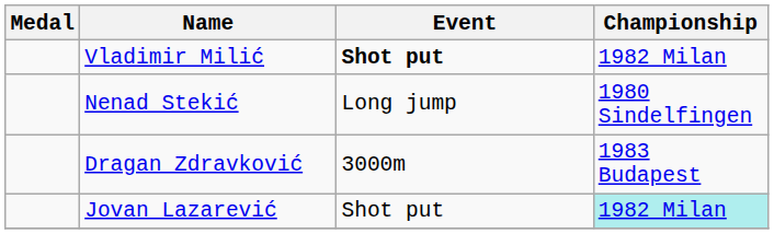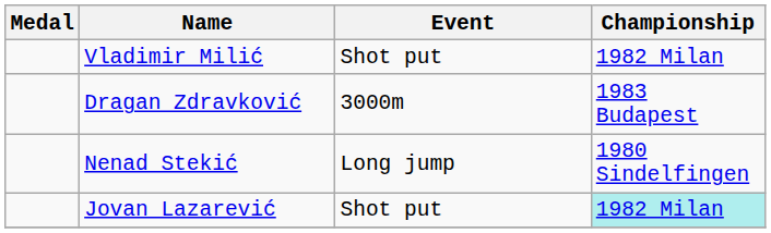Vladimir Milić | Event: bold -> normal
rows swapped: Dragan Zdravković <-> Nenad Stekić
